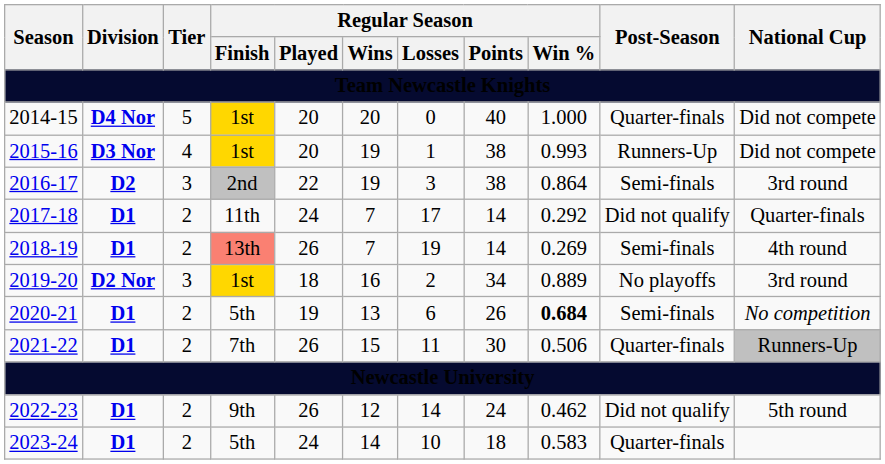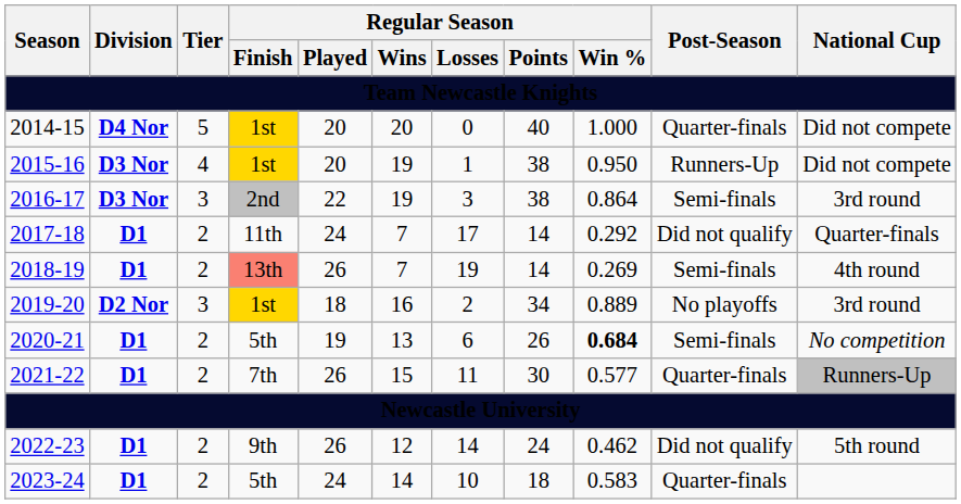2015-16 | Regular Season / Win %: 0.993 -> 0.950
2016-17 | Division: D2 -> D3 Nor
2021-22 | Regular Season / Win %: 0.506 -> 0.577
